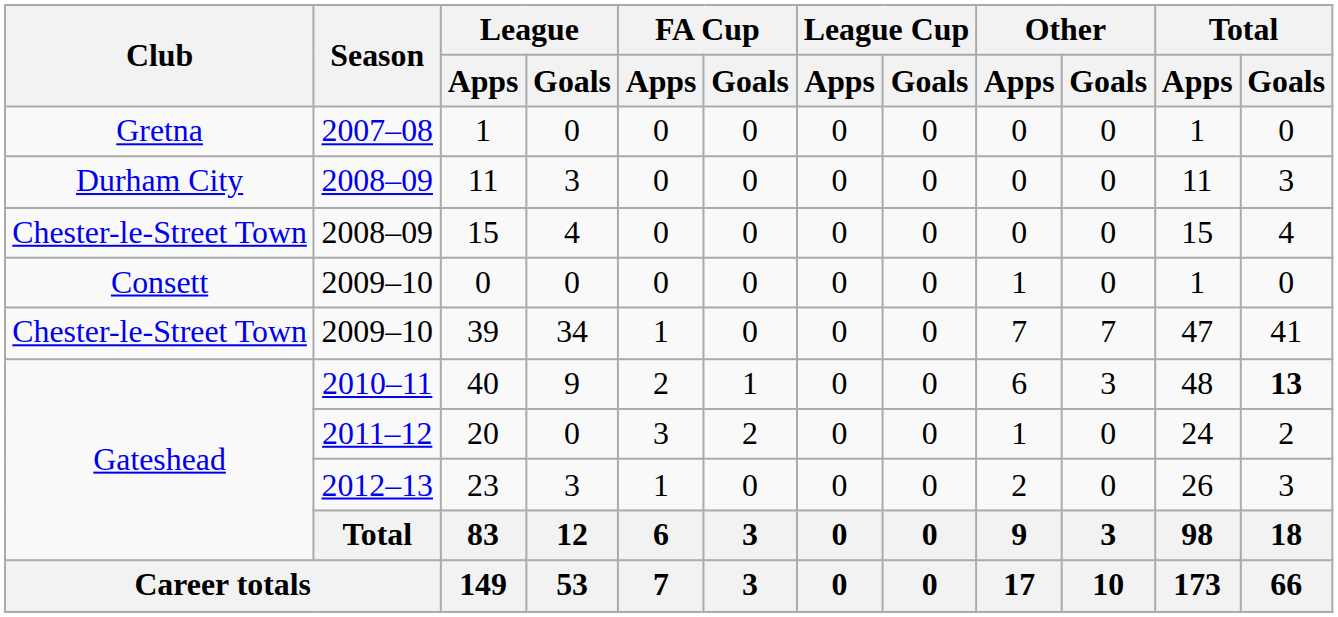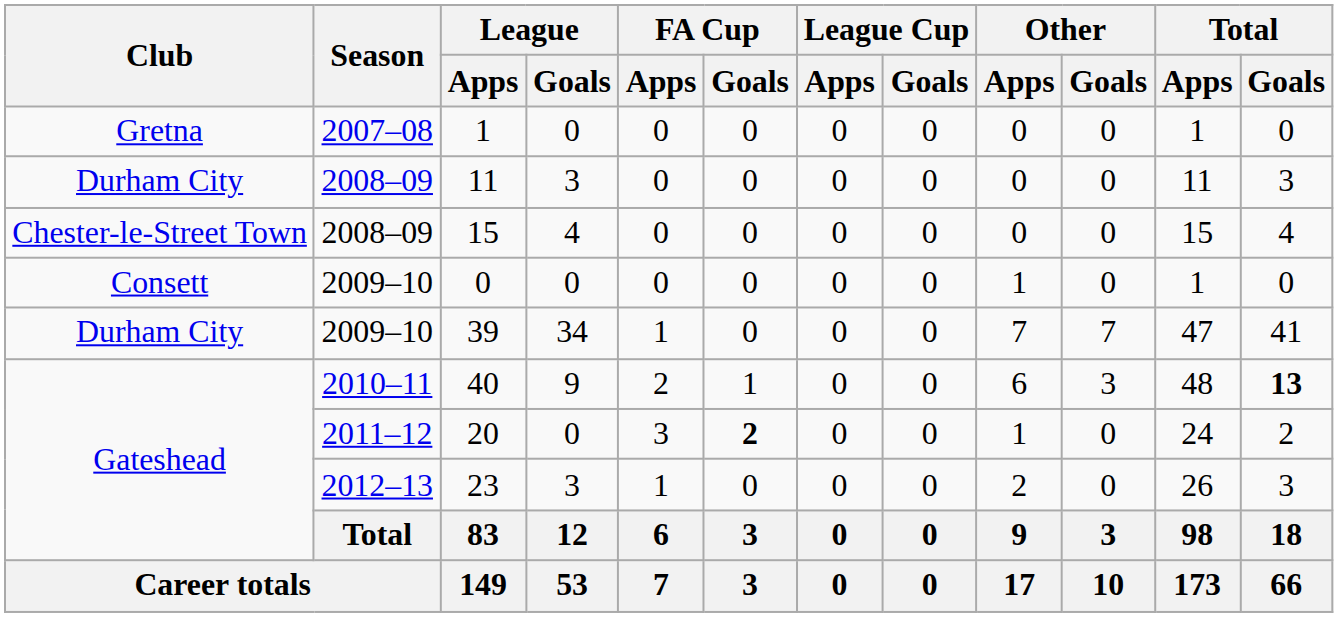39 | Club: Chester-le-Street Town -> Durham City
20 | FA Cup / Goals: normal -> bold
